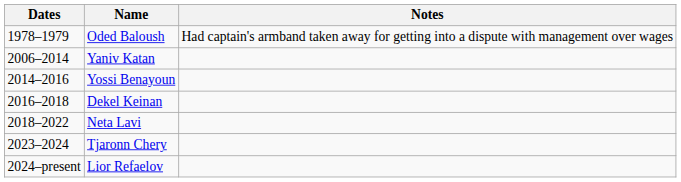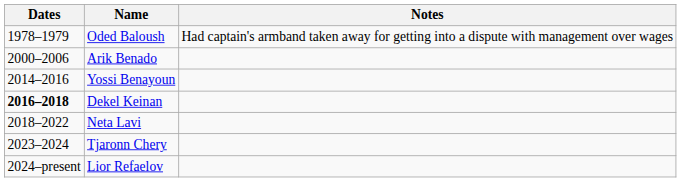+ row: 2000–2006 | Arik Benado
- row: 2006–2014 | Yaniv Katan
Dekel Keinan | Dates: normal -> bold
